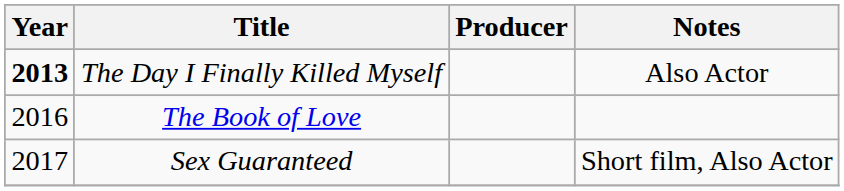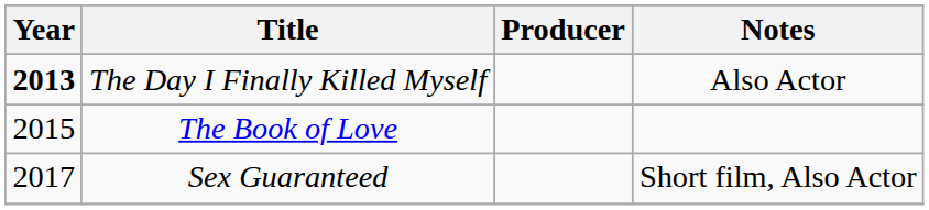The Book of Love | Year: 2016 -> 2015
